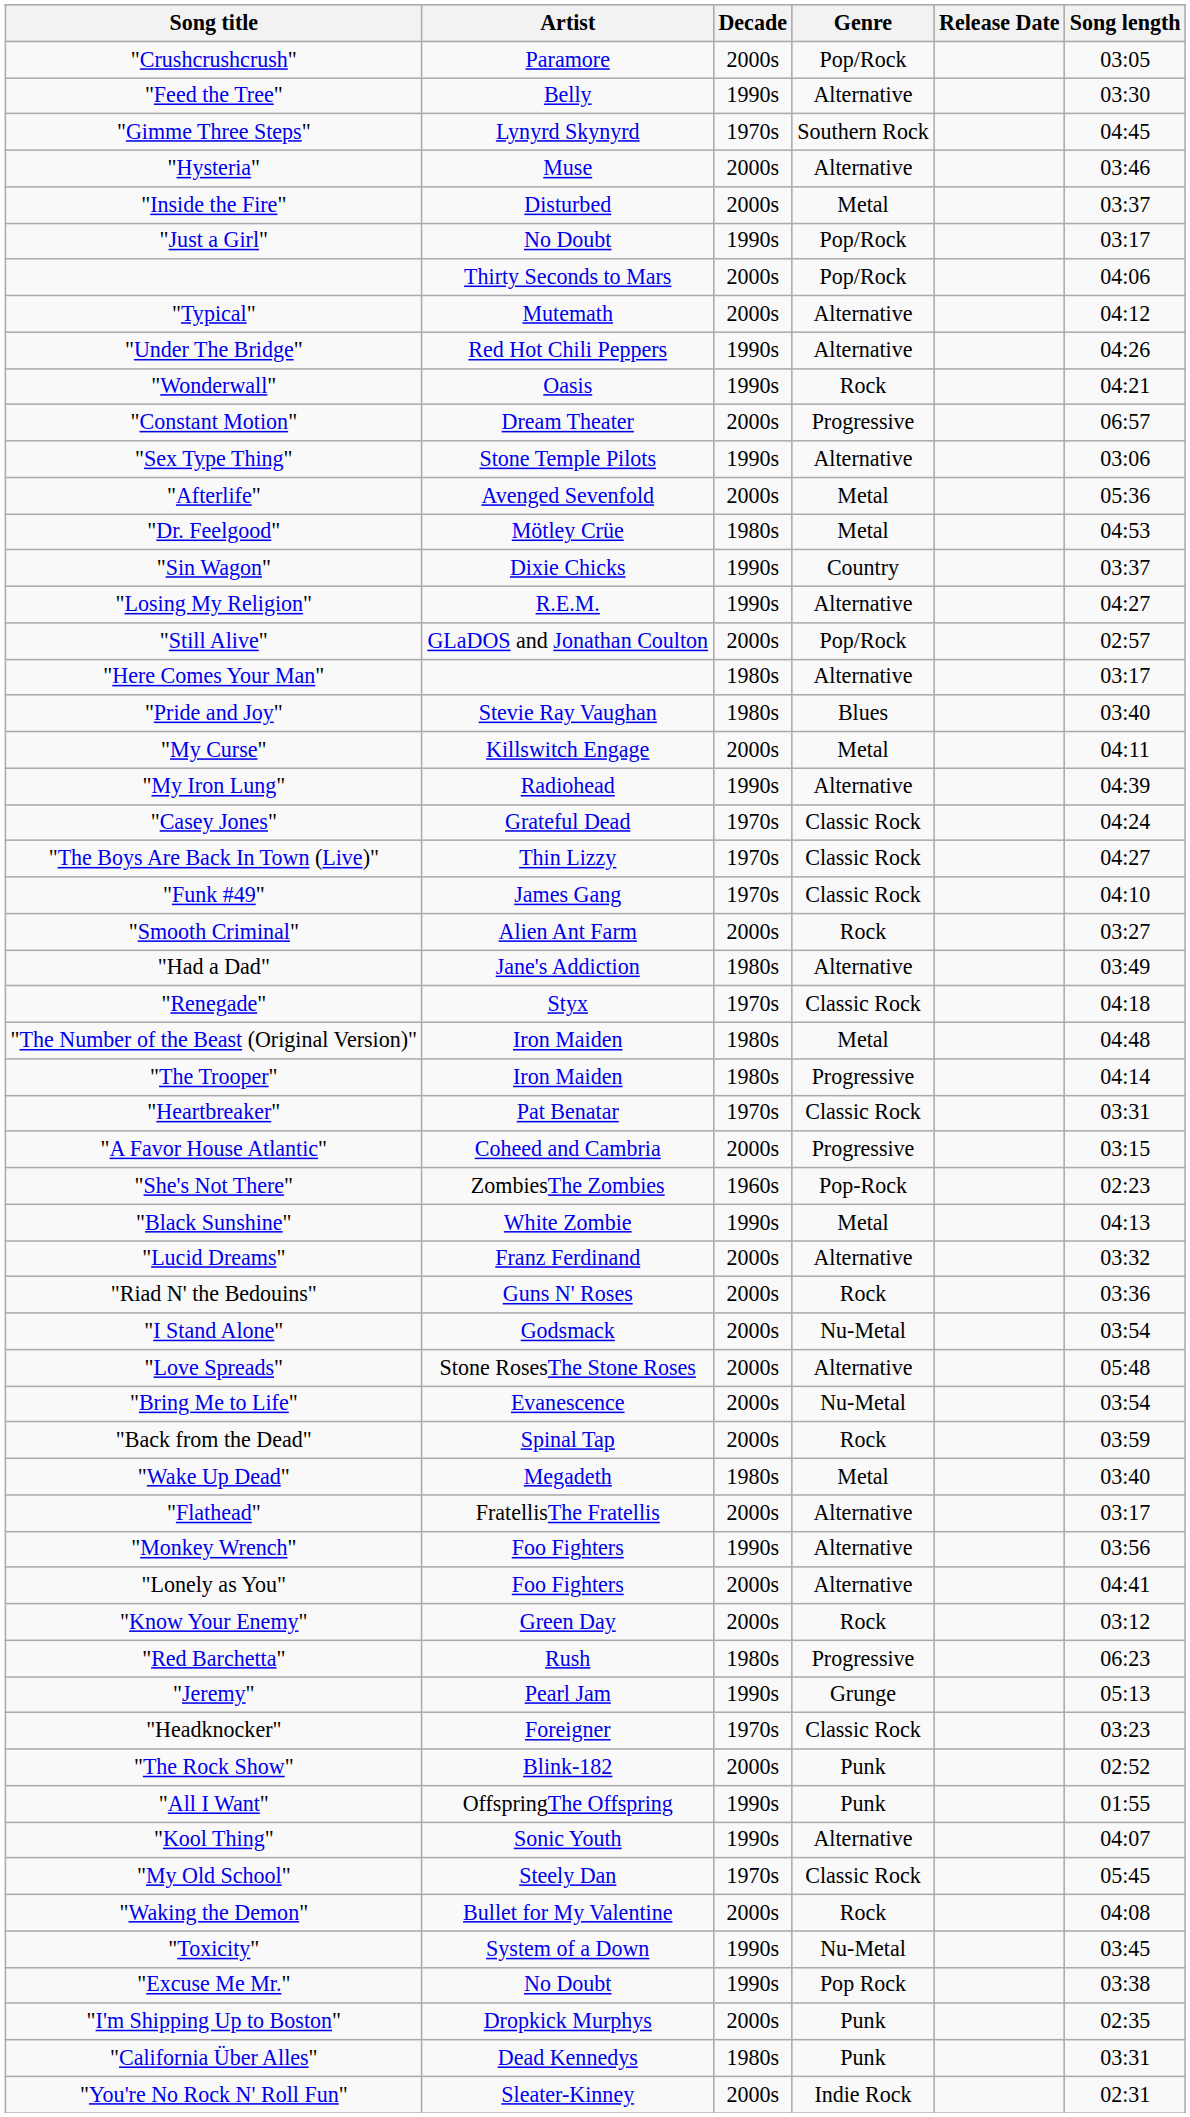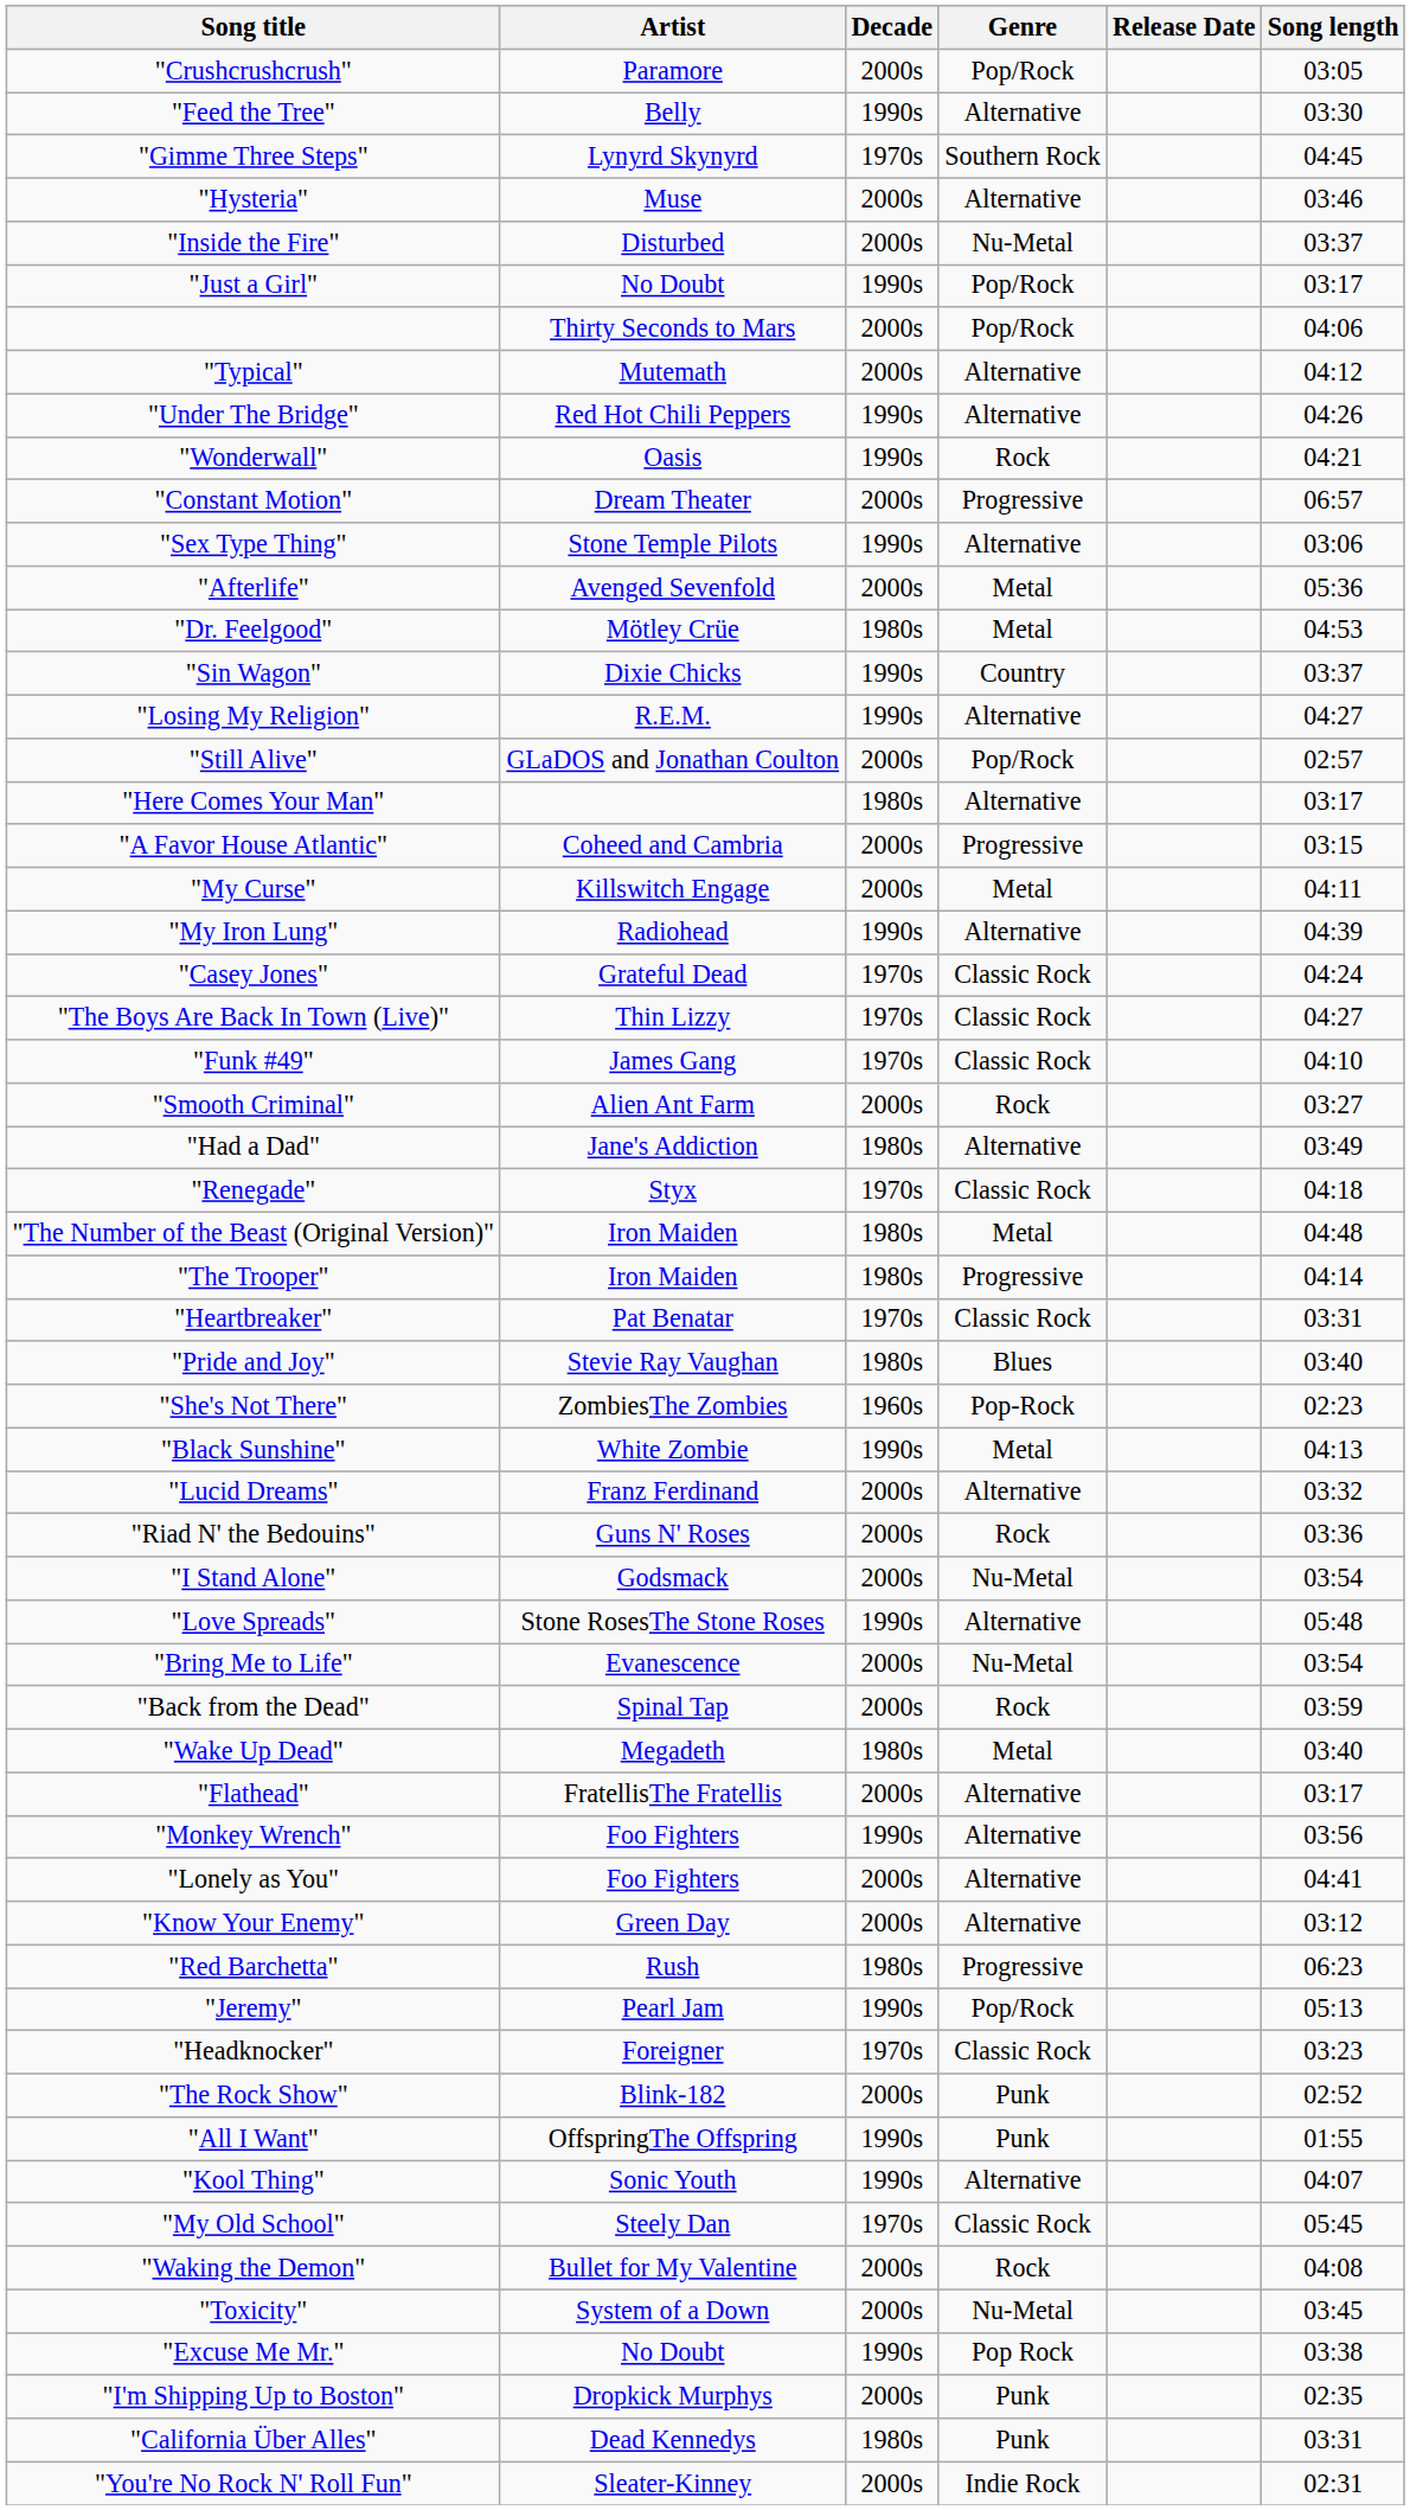"Inside the Fire" | Genre: Metal -> Nu-Metal
rows swapped: "Pride and Joy" <-> "A Favor House Atlantic"
"Love Spreads" | Decade: 2000s -> 1990s
"Know Your Enemy" | Genre: Rock -> Alternative
"Jeremy" | Genre: Grunge -> Pop/Rock
"Toxicity" | Decade: 1990s -> 2000s
